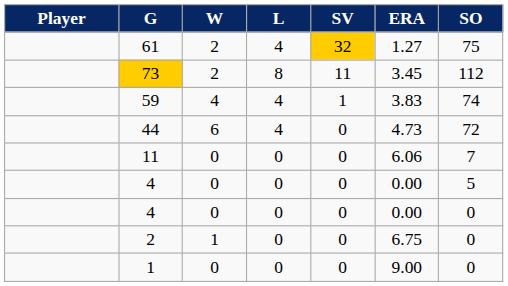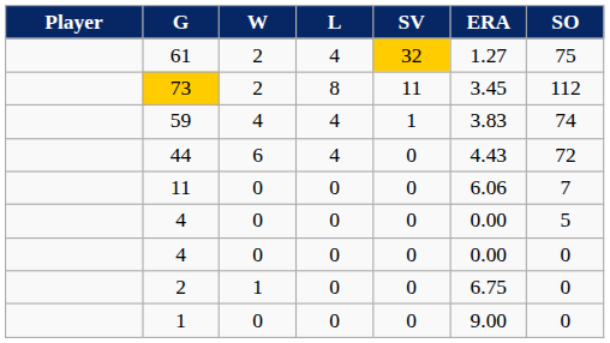44 | ERA: 4.73 -> 4.43
